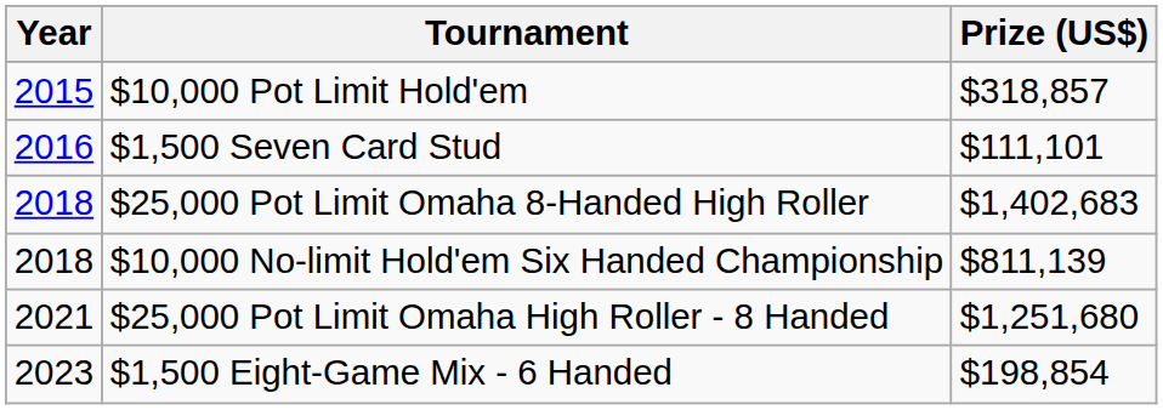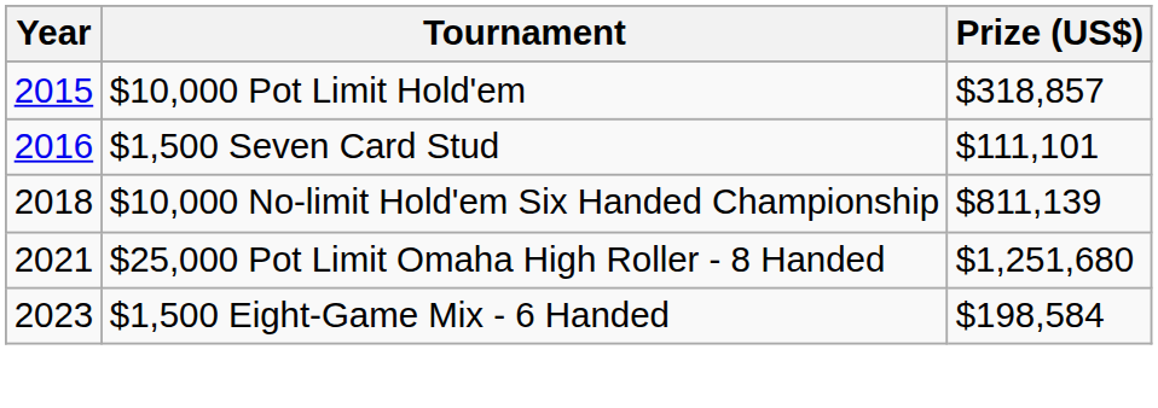- row: 2018 | $25,000 Pot Limit Omaha 8-Handed High Roller | $1,402,683
$1,500 Eight-Game Mix - 6 Handed | Prize (US$): $198,854 -> $198,584
